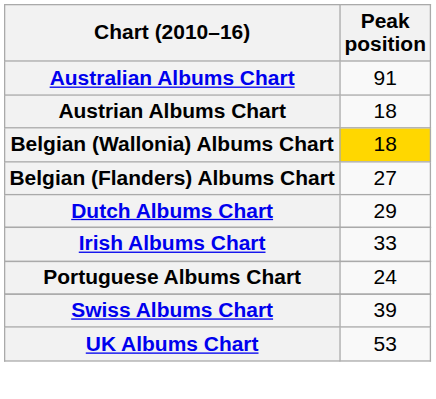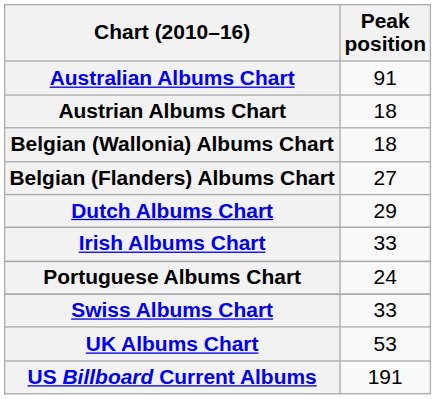Belgian (Wallonia) Albums Chart | Peak position: gold background -> no background
Swiss Albums Chart | Peak position: 39 -> 33
+ row: US Billboard Current Albums | 191
